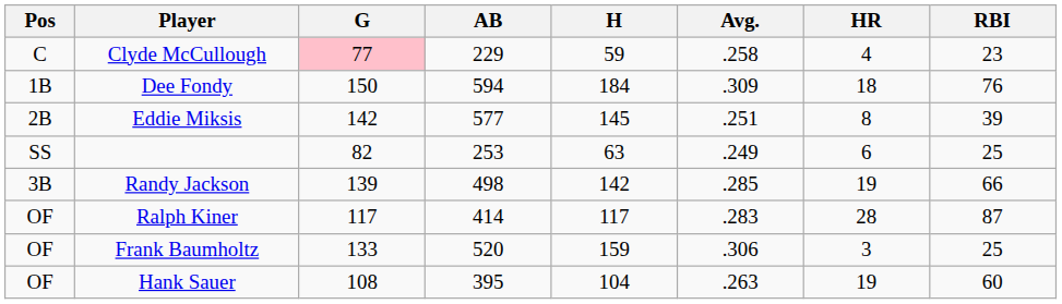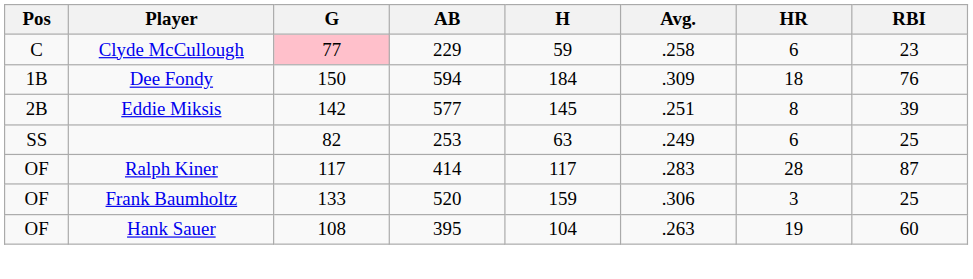Clyde McCullough | HR: 4 -> 6
- row: 3B | Randy Jackson | 139 | 498 | 142 | .285 | 19 | 66
